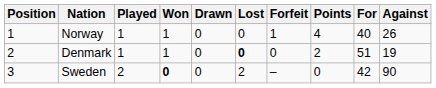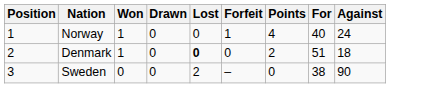- column: Played | 1 | 1 | 2
Norway | Against: 26 -> 24
Denmark | Against: 19 -> 18
Sweden | Won: bold -> normal
Sweden | For: 42 -> 38
